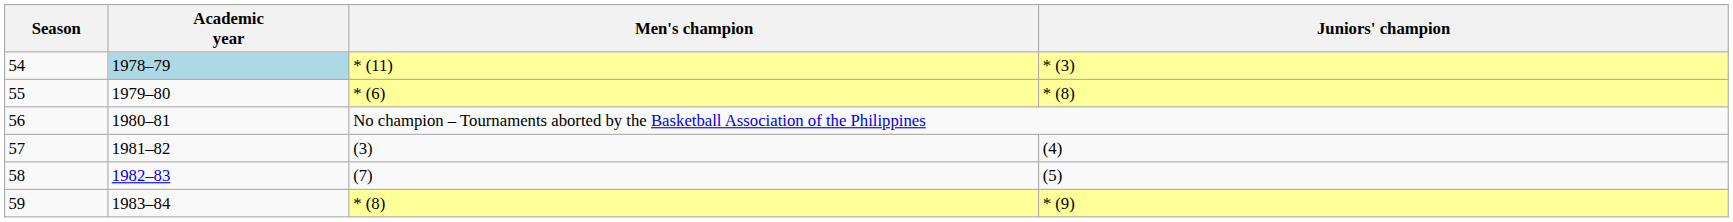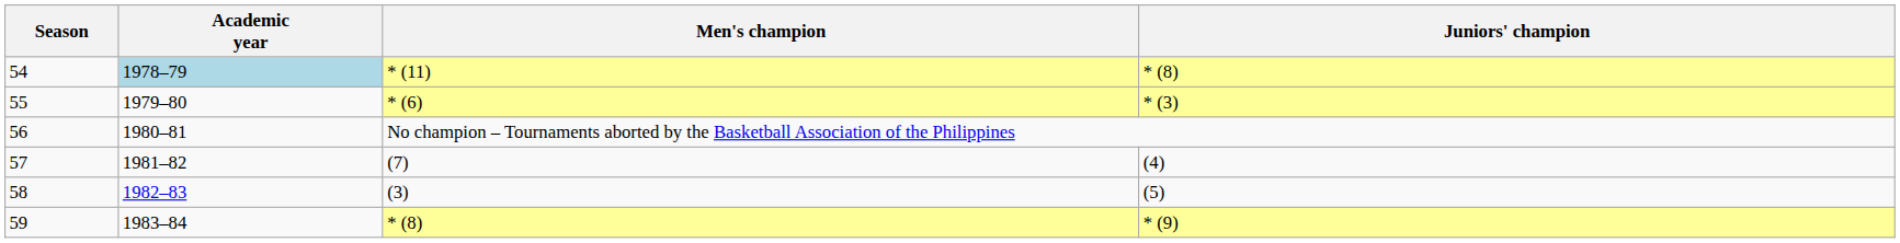54 | Juniors' champion: * (3) -> * (8)
55 | Juniors' champion: * (8) -> * (3)
57 | Men's champion: (3) -> (7)
58 | Men's champion: (7) -> (3)
